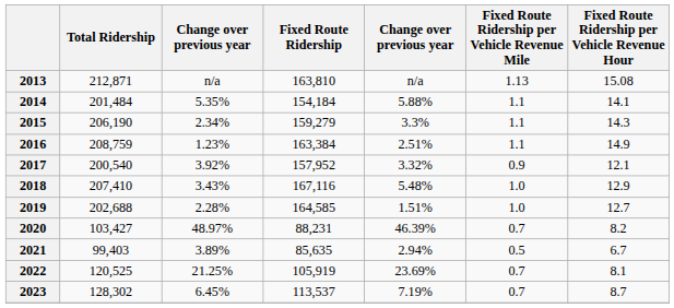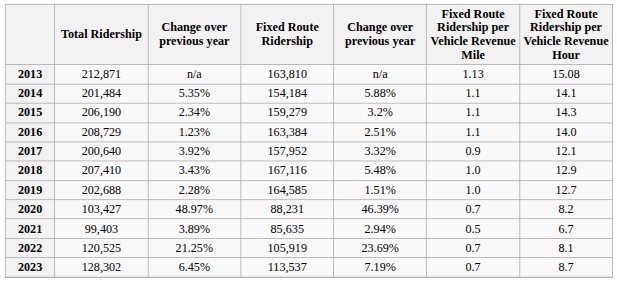2015 | column 5: 3.3% -> 3.2%
2016 | Total Ridership: 208,759 -> 208,729
2016 | Fixed Route Ridership per Vehicle Revenue Hour: 14.9 -> 14.0
2017 | Total Ridership: 200,540 -> 200,640
